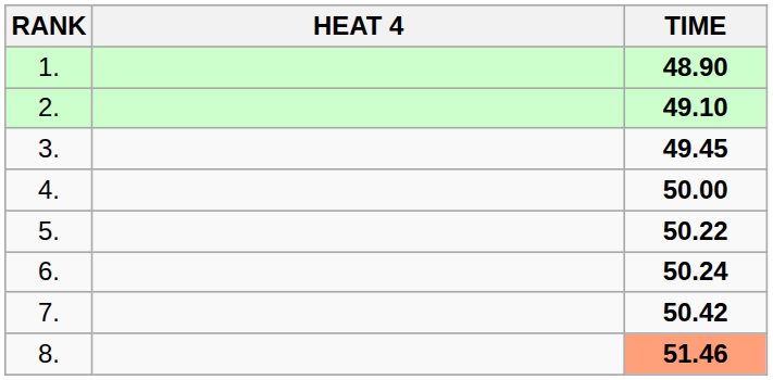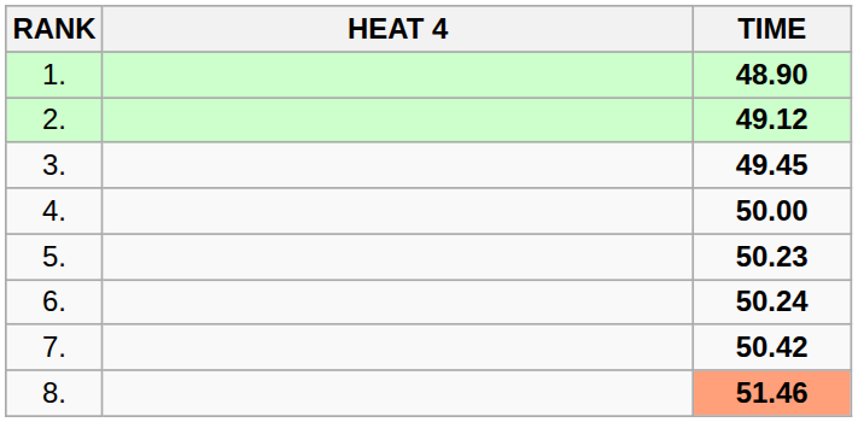2. | TIME: 49.10 -> 49.12
5. | TIME: 50.22 -> 50.23
